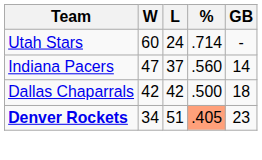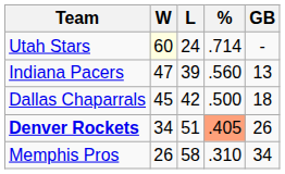Utah Stars | W: no background -> lightyellow background
Indiana Pacers | L: 37 -> 39
Indiana Pacers | GB: 14 -> 13
Dallas Chaparrals | W: 42 -> 45
Denver Rockets | GB: 23 -> 26
+ row: Memphis Pros | 26 | 58 | .310 | 34
